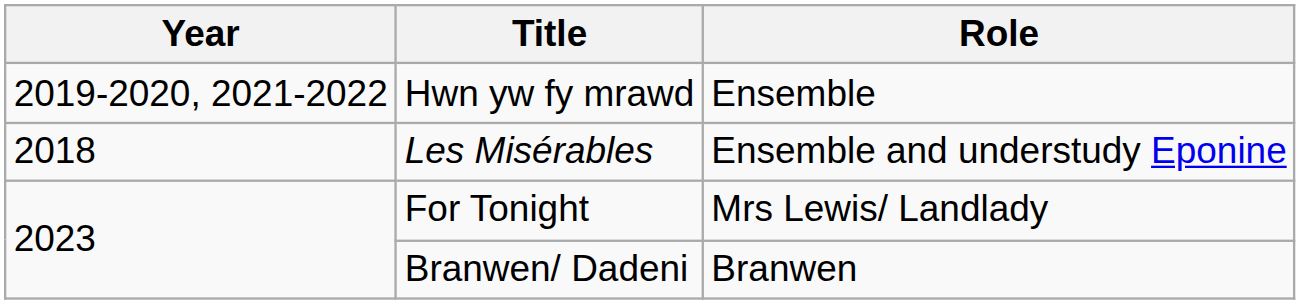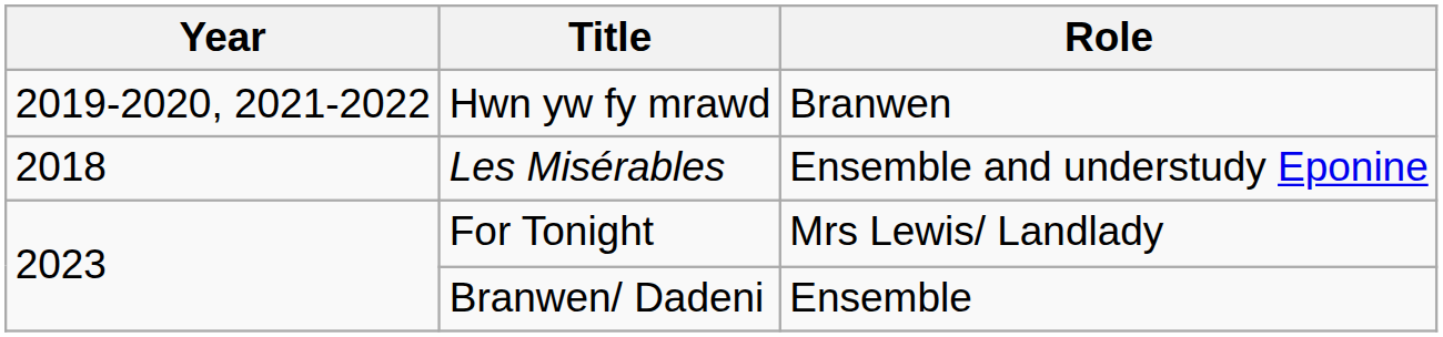Hwn yw fy mrawd | Role: Ensemble -> Branwen
Branwen/ Dadeni | Role: Branwen -> Ensemble
